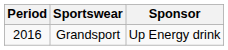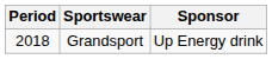Grandsport | Period: 2016 -> 2018
